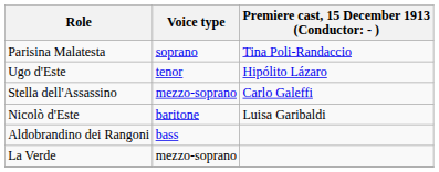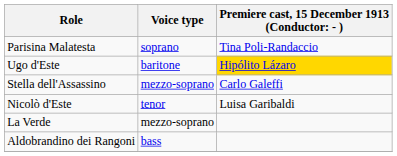Ugo d'Este | Voice type: tenor -> baritone
Ugo d'Este | column 3: no background -> gold background
Nicolò d'Este | Voice type: baritone -> tenor
rows swapped: Aldobrandino dei Rangoni <-> La Verde
